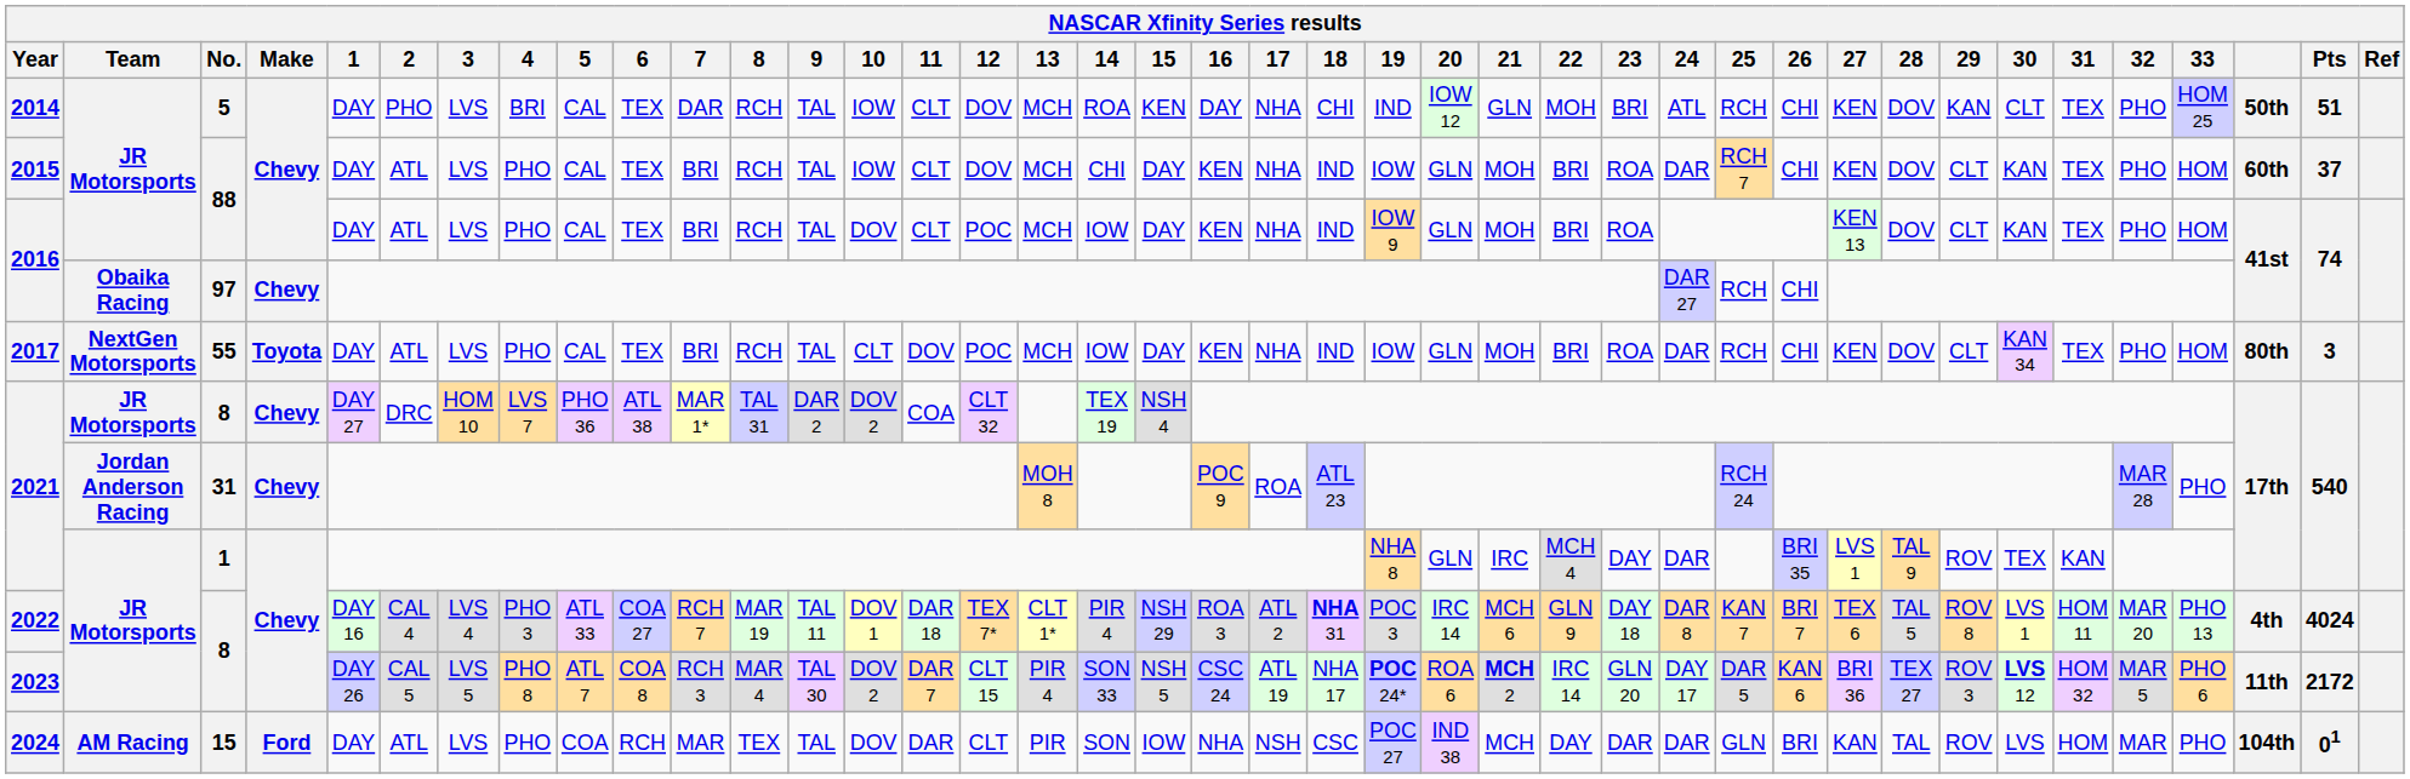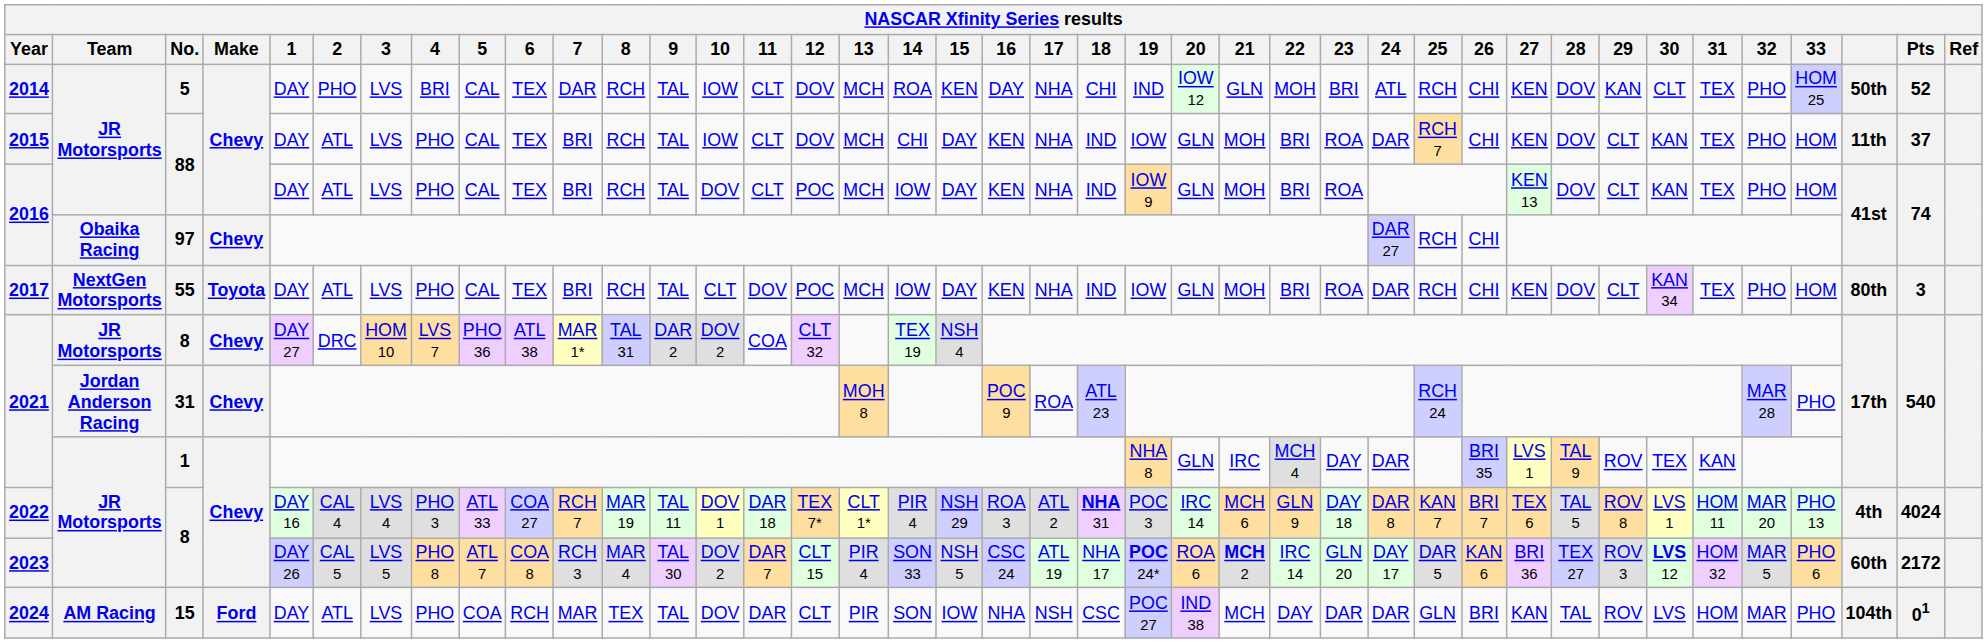2014 | Pts: 51 -> 52
2015 | column 38: 60th -> 11th
2023 | column 38: 11th -> 60th
